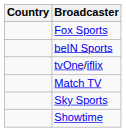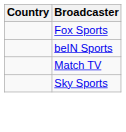- row: tvOne/iflix
- row: Showtime
